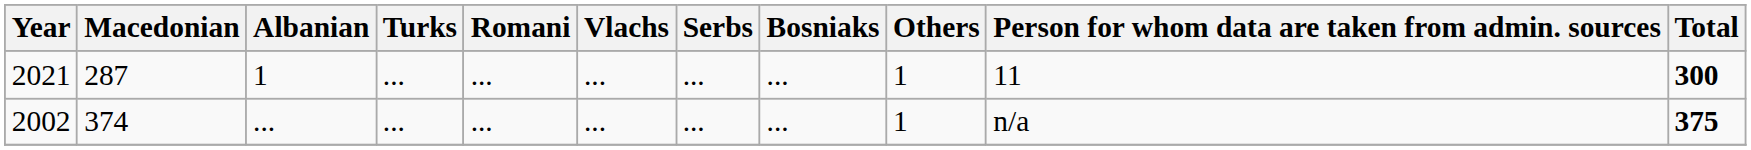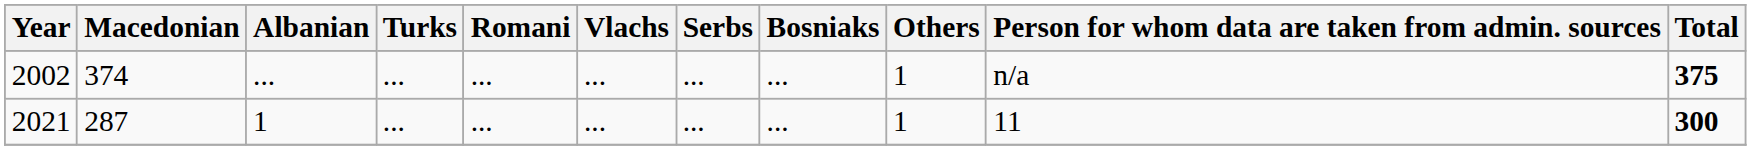rows swapped: 2002 <-> 2021
